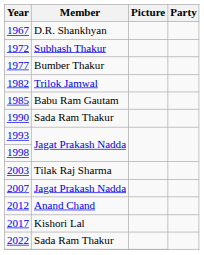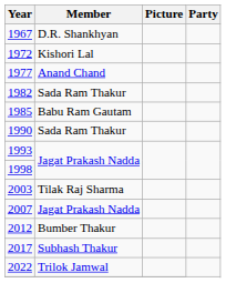1972 | Member: Subhash Thakur -> Kishori Lal
1977 | Member: Bumber Thakur -> Anand Chand
1982 | Member: Trilok Jamwal -> Sada Ram Thakur
2012 | Member: Anand Chand -> Bumber Thakur
2017 | Member: Kishori Lal -> Subhash Thakur
2022 | Member: Sada Ram Thakur -> Trilok Jamwal
